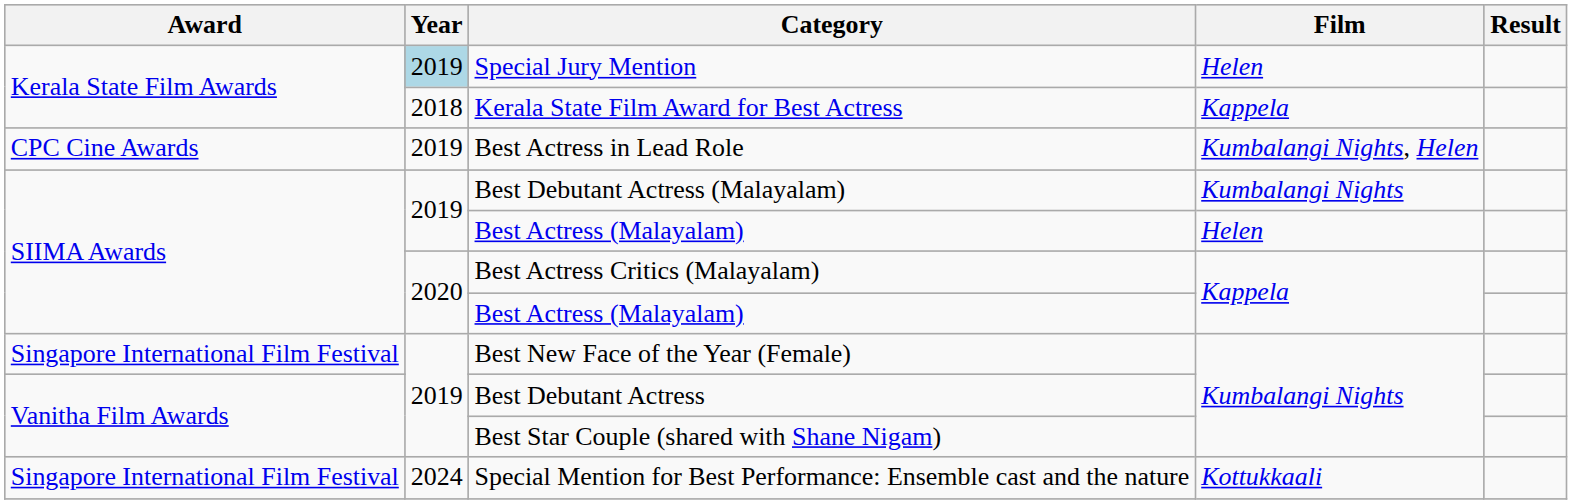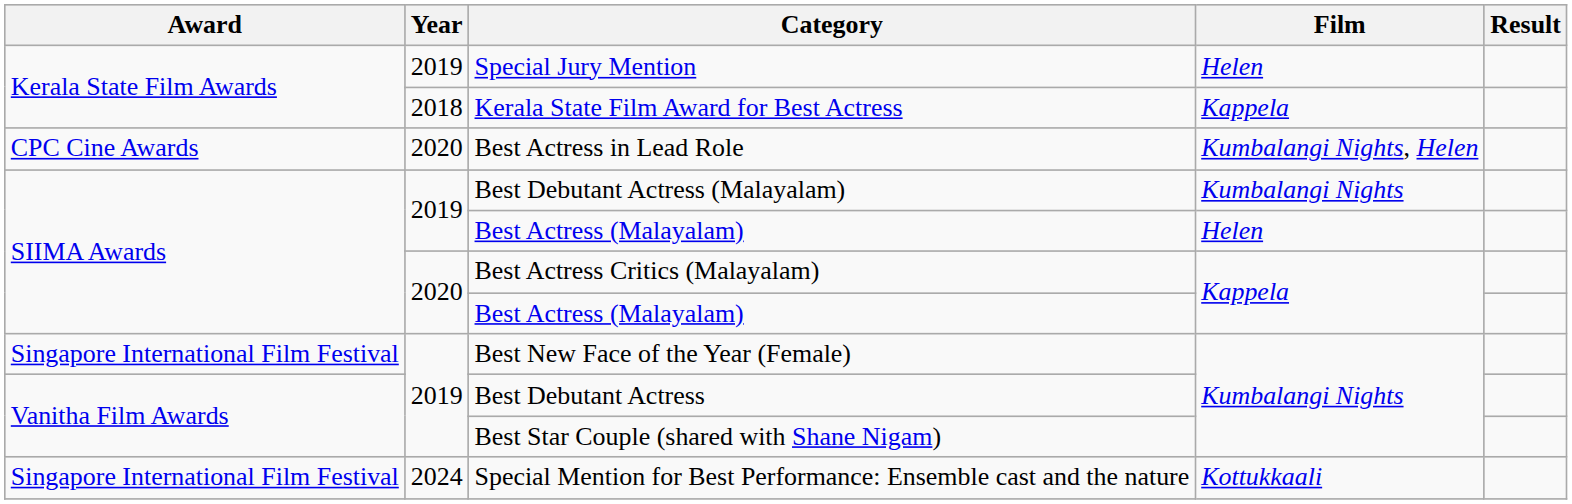Special Jury Mention | Year: lightblue background -> no background
Best Actress in Lead Role | Year: 2019 -> 2020
